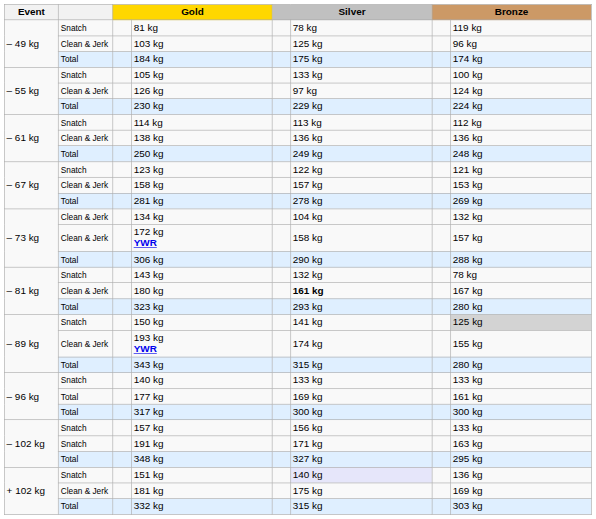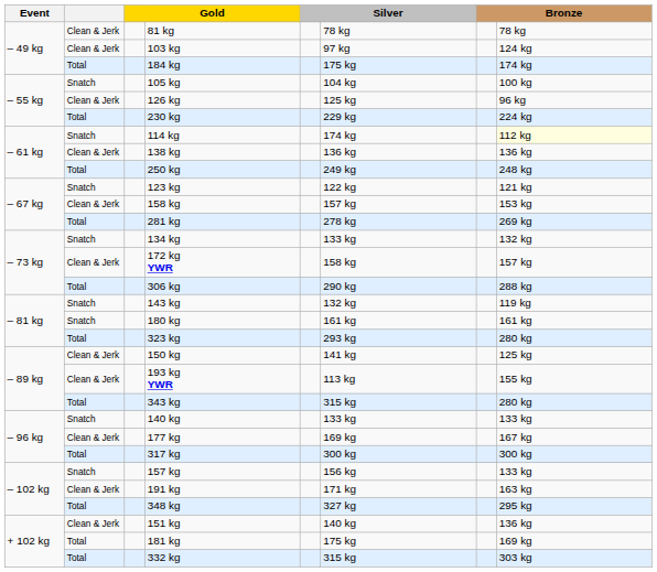81 kg | column 2: Snatch -> Clean & Jerk
81 kg | column 8: 119 kg -> 78 kg
103 kg | column 6: 125 kg -> 97 kg
103 kg | column 8: 96 kg -> 124 kg
105 kg | column 6: 133 kg -> 104 kg
126 kg | column 6: 97 kg -> 125 kg
126 kg | column 8: 124 kg -> 96 kg
114 kg | column 6: 113 kg -> 174 kg
114 kg | column 8: no background -> lightyellow background
134 kg | column 2: Clean & Jerk -> Snatch
134 kg | column 6: 104 kg -> 133 kg
143 kg | column 8: 78 kg -> 119 kg
180 kg | column 2: Clean & Jerk -> Snatch
180 kg | column 6: bold -> normal
180 kg | column 8: 167 kg -> 161 kg
150 kg | column 2: Snatch -> Clean & Jerk
150 kg | column 8: lightgrey background -> no background
193 kg YWR | column 6: 174 kg -> 113 kg
177 kg | column 2: Total -> Clean & Jerk
177 kg | column 8: 161 kg -> 167 kg
191 kg | column 2: Snatch -> Clean & Jerk
151 kg | column 2: Snatch -> Clean & Jerk
151 kg | column 6: lavender background -> no background
181 kg | column 2: Clean & Jerk -> Total
